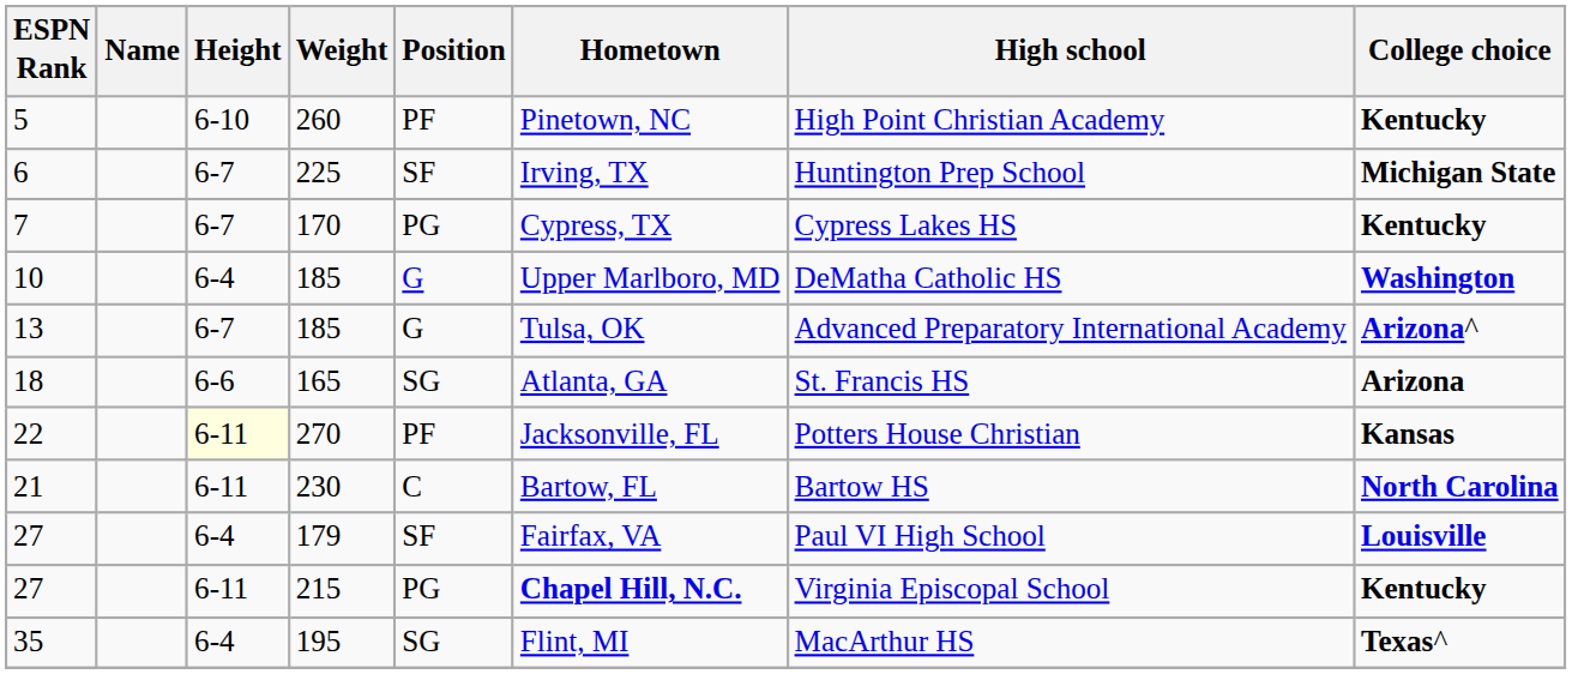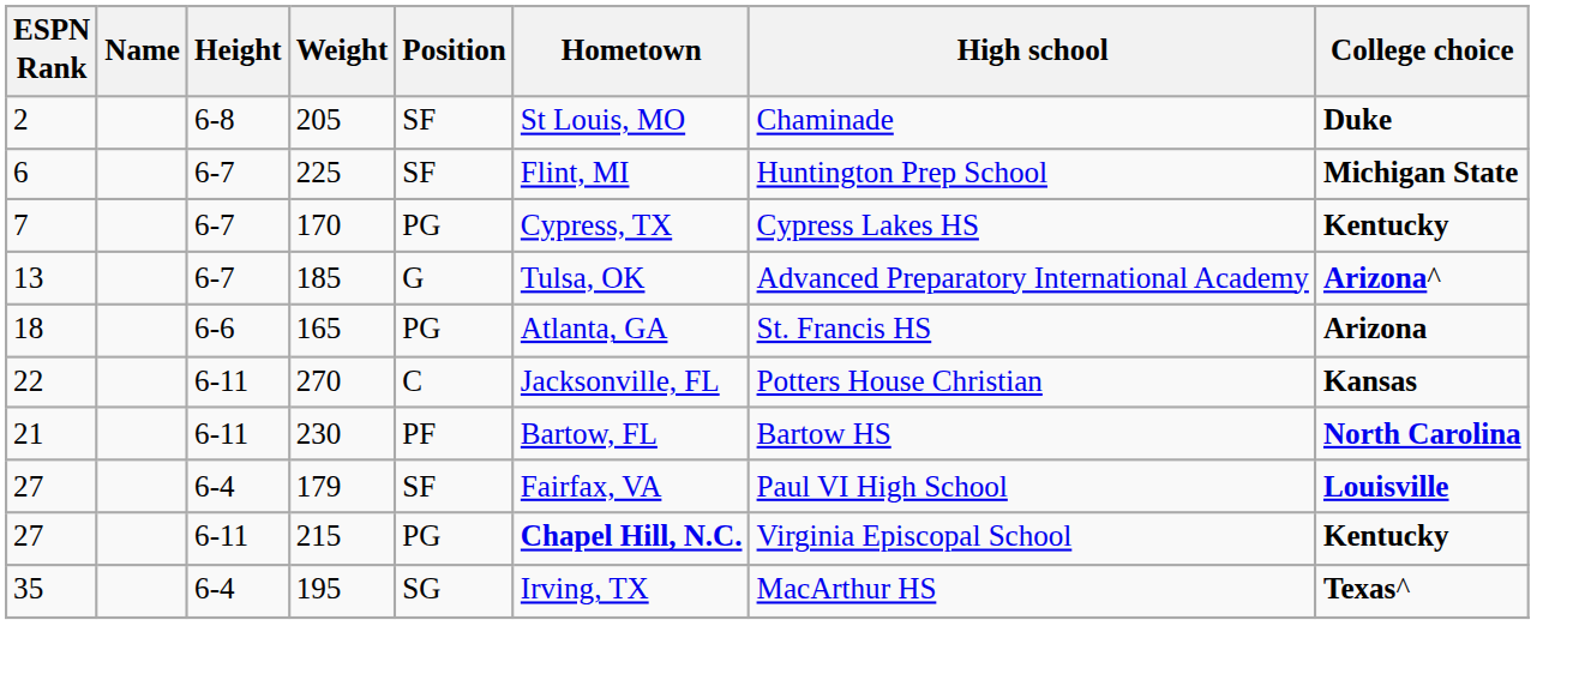+ row: 2 | 6-8 | 205 | SF | St Louis, MO | Chaminade | Duke
- row: 5 | 6-10 | 260 | PF | Pinetown, NC | High Point Christian Academy | Kentucky
6 | Hometown: Irving, TX -> Flint, MI
- row: 10 | 6-4 | 185 | G | Upper Marlboro, MD | DeMatha Catholic HS | Washington
18 | Position: SG -> PG
22 | Height: lightyellow background -> no background
22 | Position: PF -> C
21 | Position: C -> PF
35 | Hometown: Flint, MI -> Irving, TX
